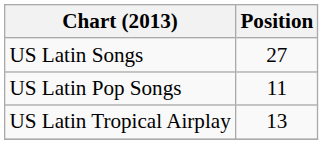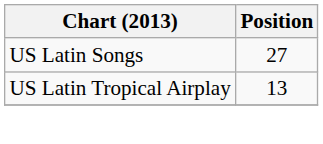- row: US Latin Pop Songs | 11
